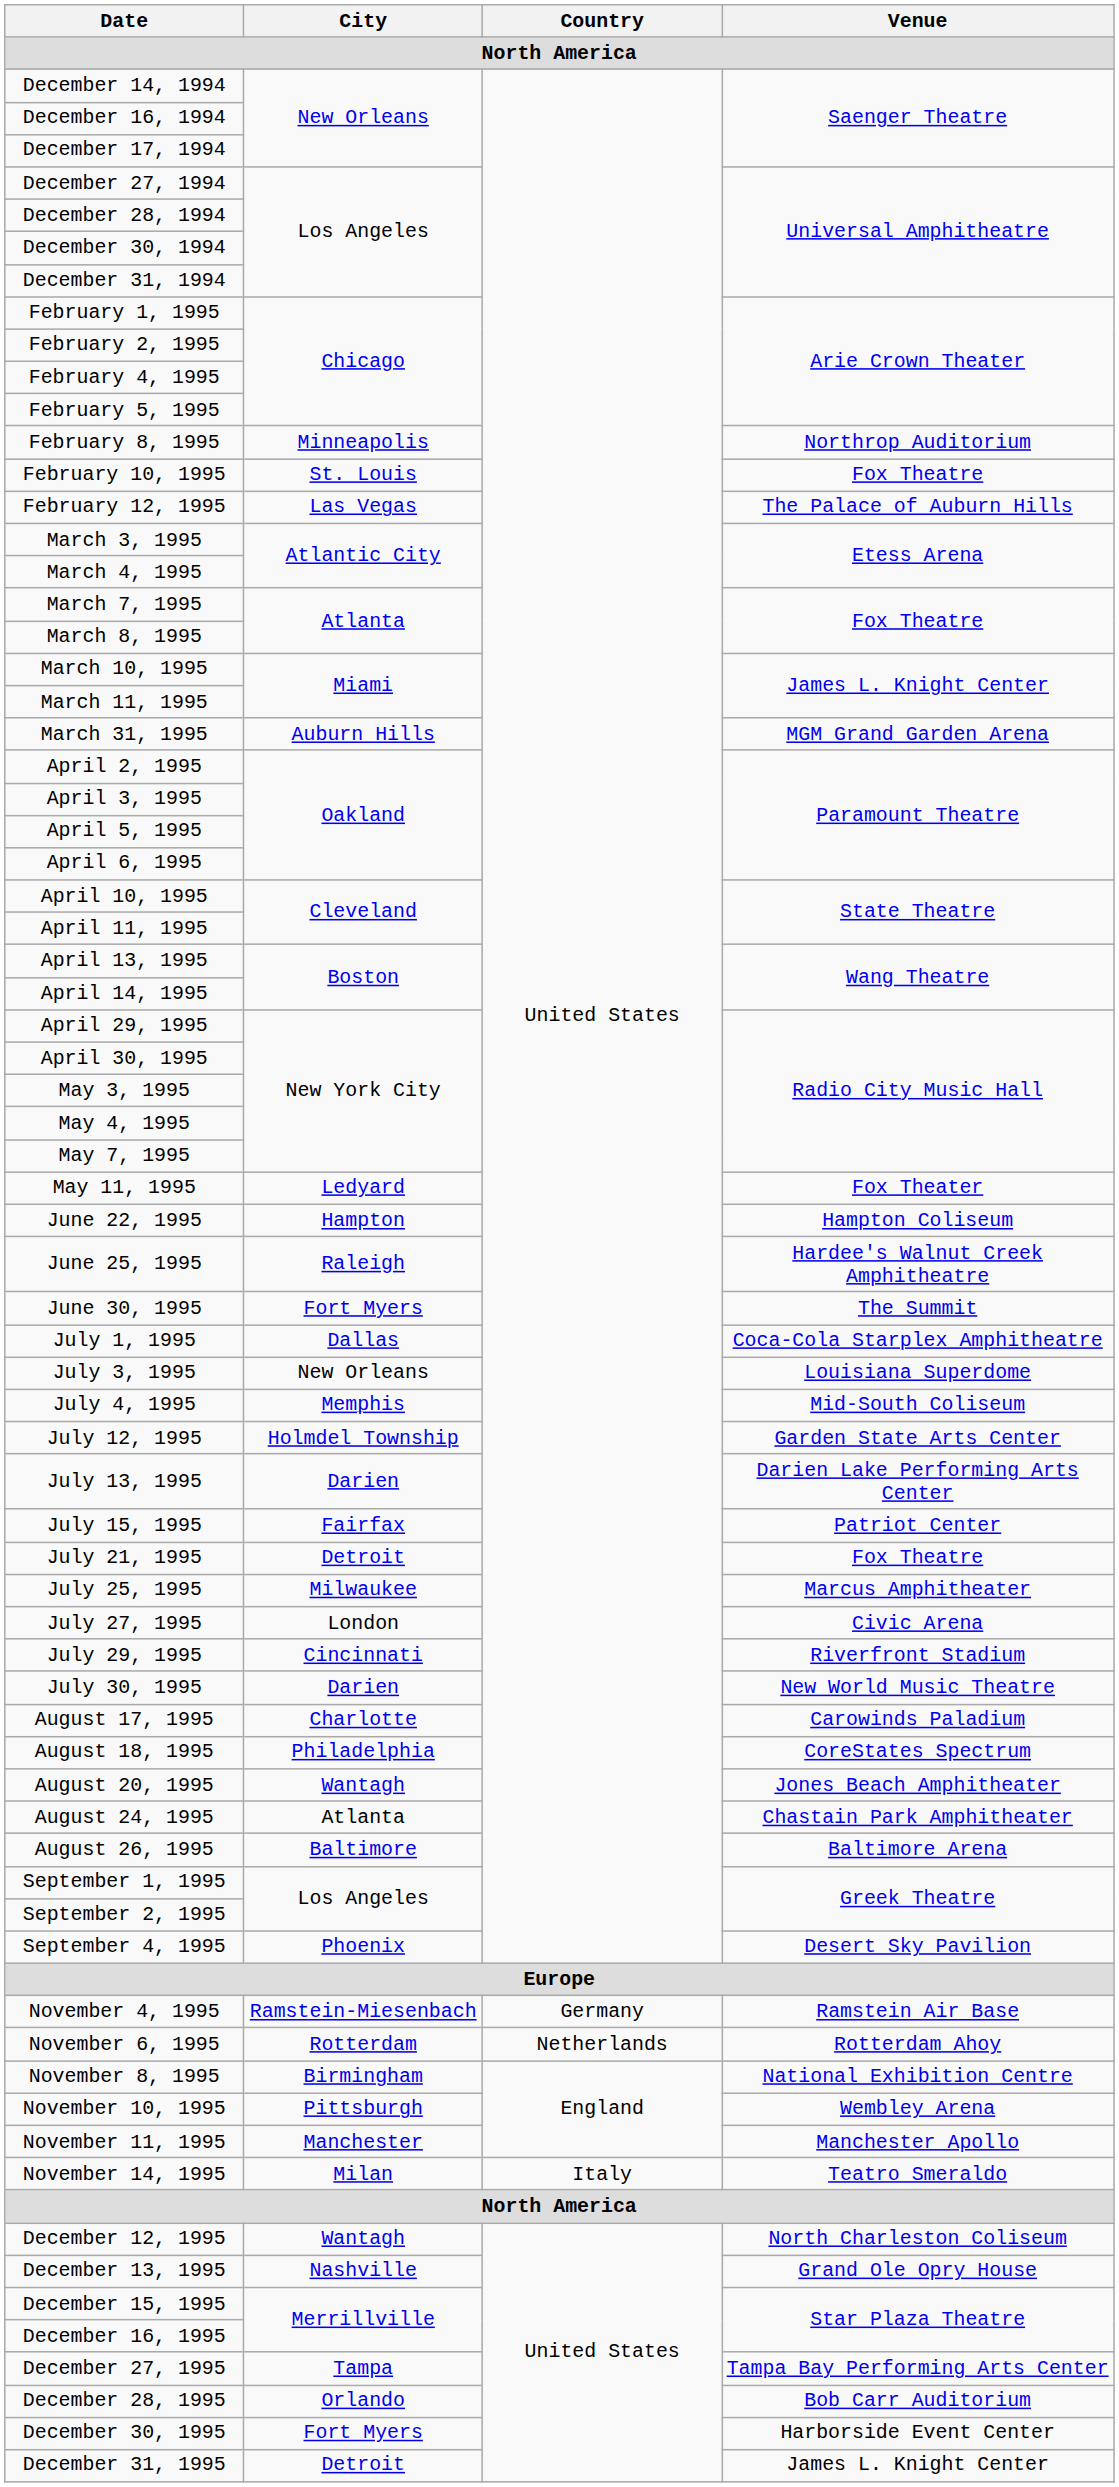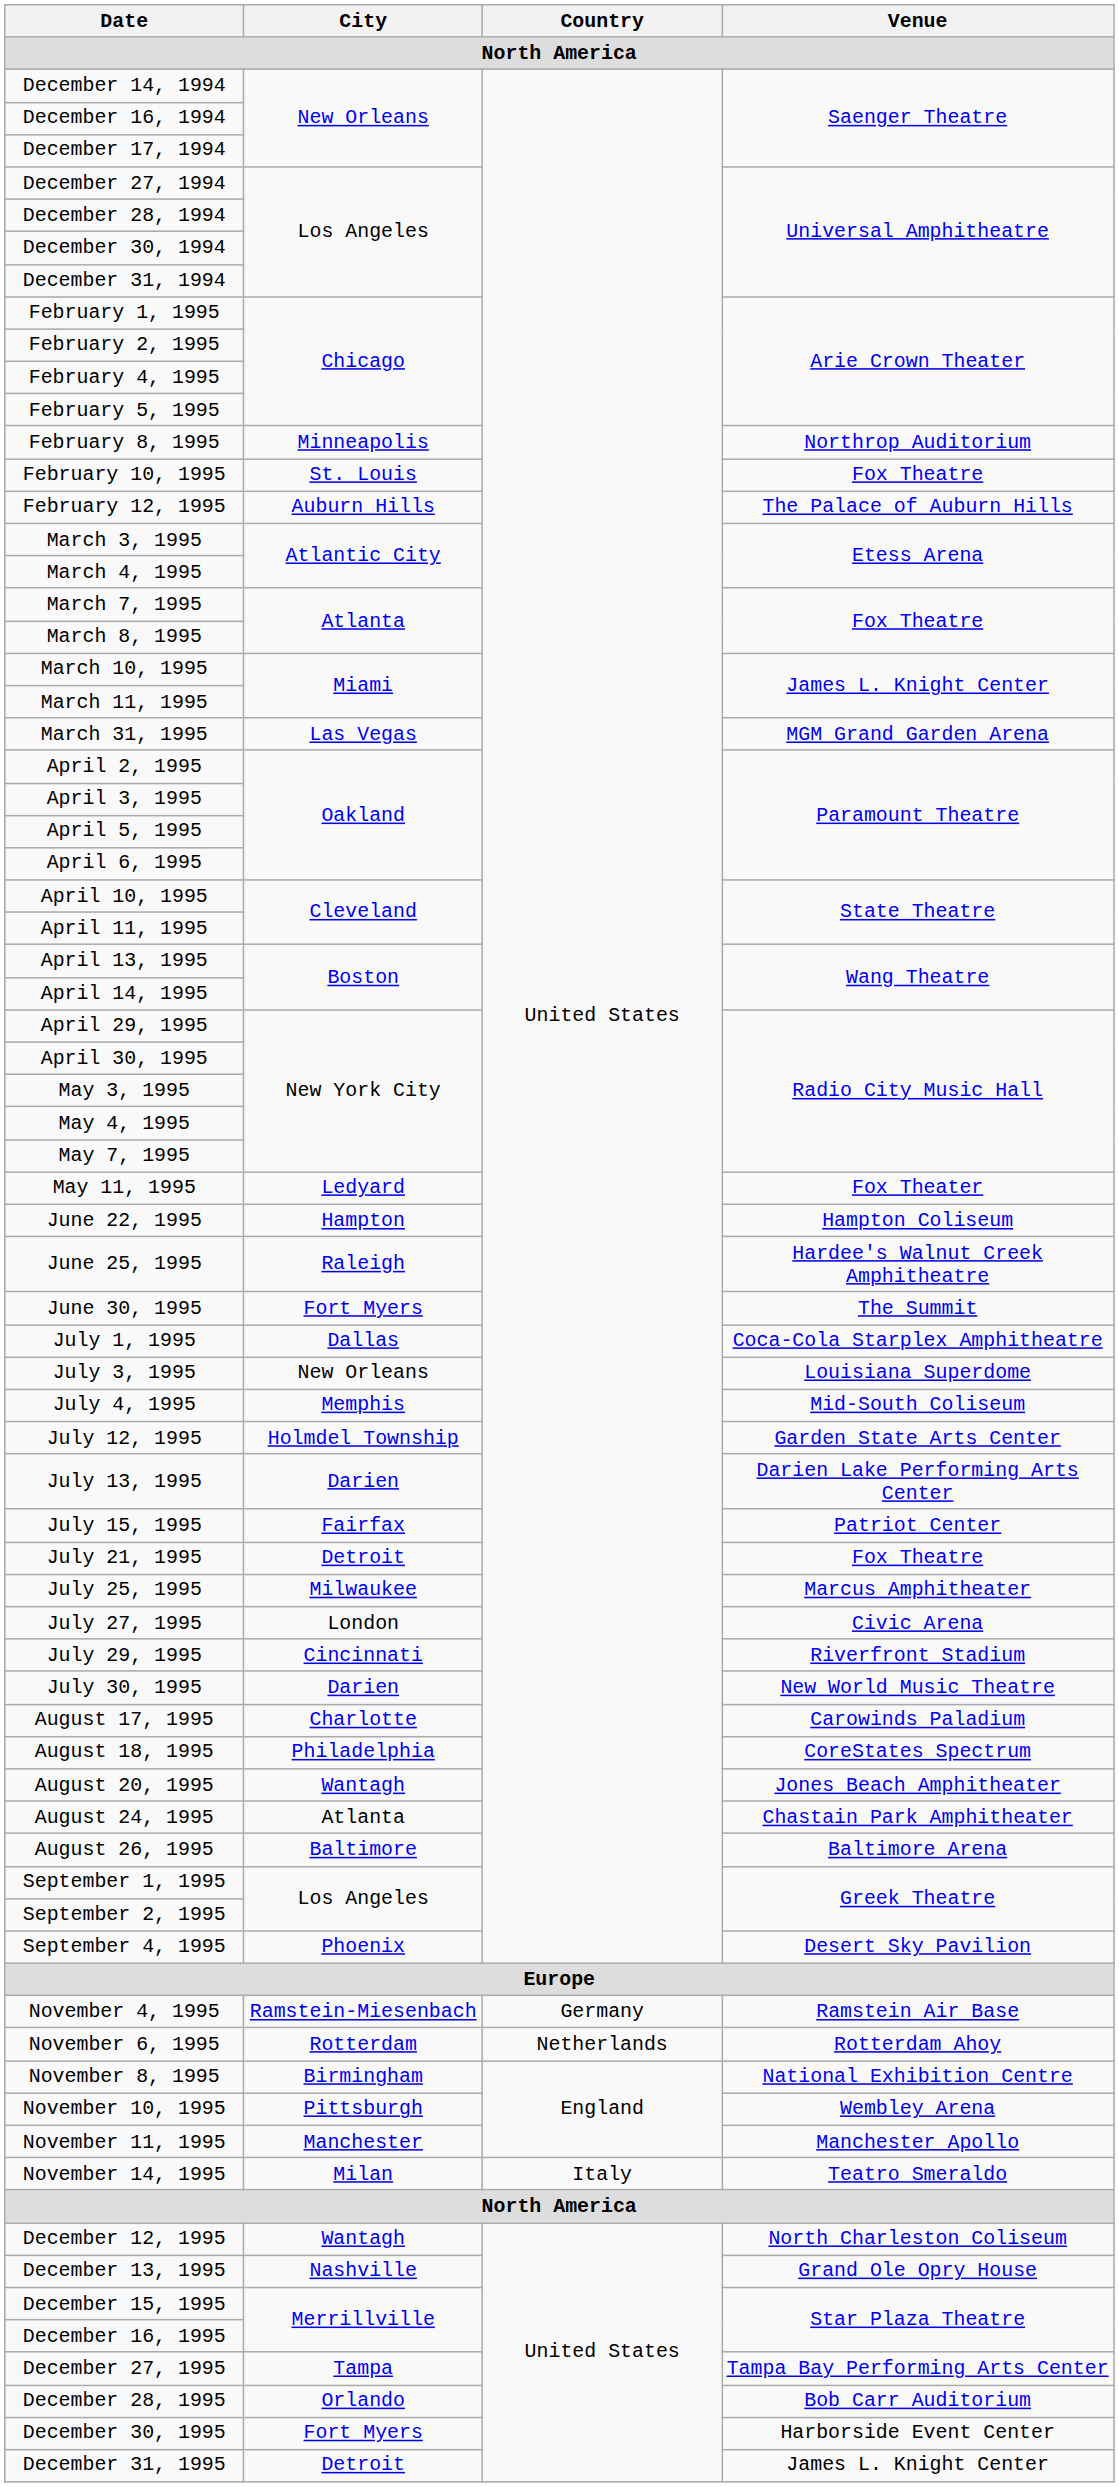February 12, 1995 | City: Las Vegas -> Auburn Hills
March 31, 1995 | City: Auburn Hills -> Las Vegas
